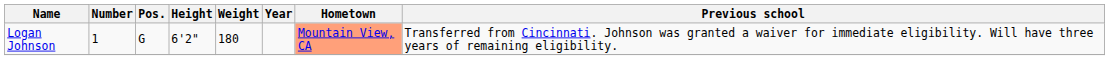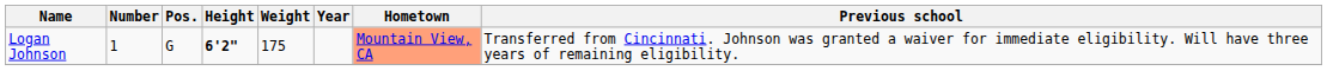Logan Johnson | Height: normal -> bold
Logan Johnson | Weight: 180 -> 175
